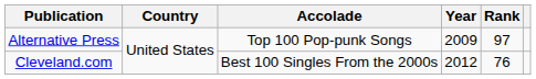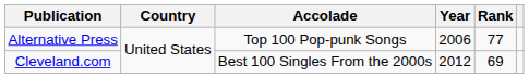Alternative Press | Year: 2009 -> 2006
Alternative Press | Rank: 97 -> 77
Cleveland.com | Rank: 76 -> 69
